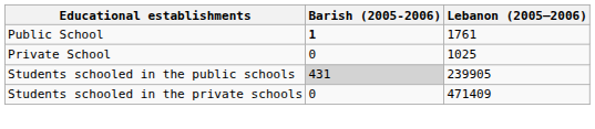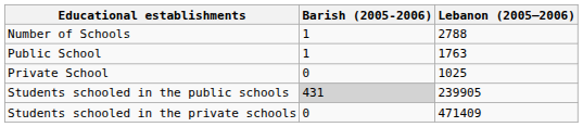+ row: Number of Schools | 1 | 2788
Public School | Barish (2005-2006): bold -> normal
Public School | Lebanon (2005–2006): 1761 -> 1763
